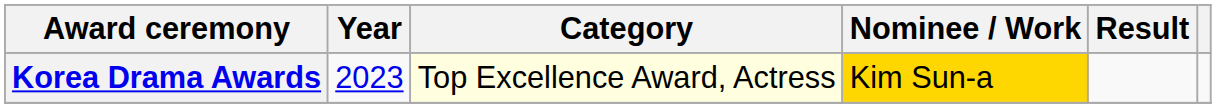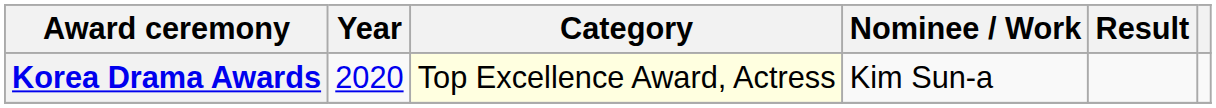Korea Drama Awards | Year: 2023 -> 2020
Korea Drama Awards | Nominee / Work: gold background -> no background
